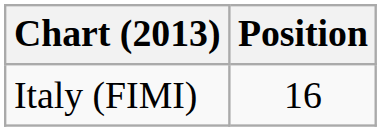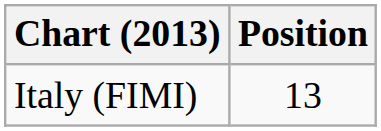Italy (FIMI) | Position: 16 -> 13
